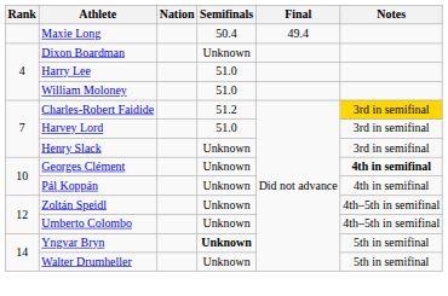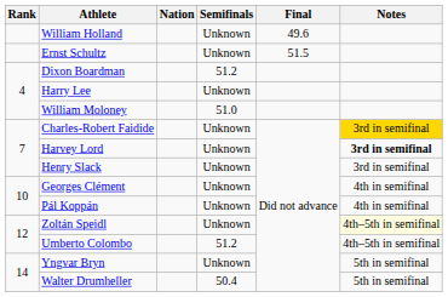- row: Maxie Long | 50.4 | 49.4
+ row: William Holland | Unknown | 49.6
+ row: Ernst Schultz | Unknown | 51.5
Dixon Boardman | Semifinals: Unknown -> 51.2
Harry Lee | Semifinals: 51.0 -> Unknown
Charles-Robert Faidide | Semifinals: 51.2 -> Unknown
Harvey Lord | Semifinals: 51.0 -> Unknown
Harvey Lord | Notes: normal -> bold
Georges Clément | Notes: bold -> normal
Zoltán Speidl | Notes: no background -> lightyellow background
Umberto Colombo | Semifinals: Unknown -> 51.2
Yngvar Bryn | Semifinals: bold -> normal
Walter Drumheller | Semifinals: Unknown -> 50.4
